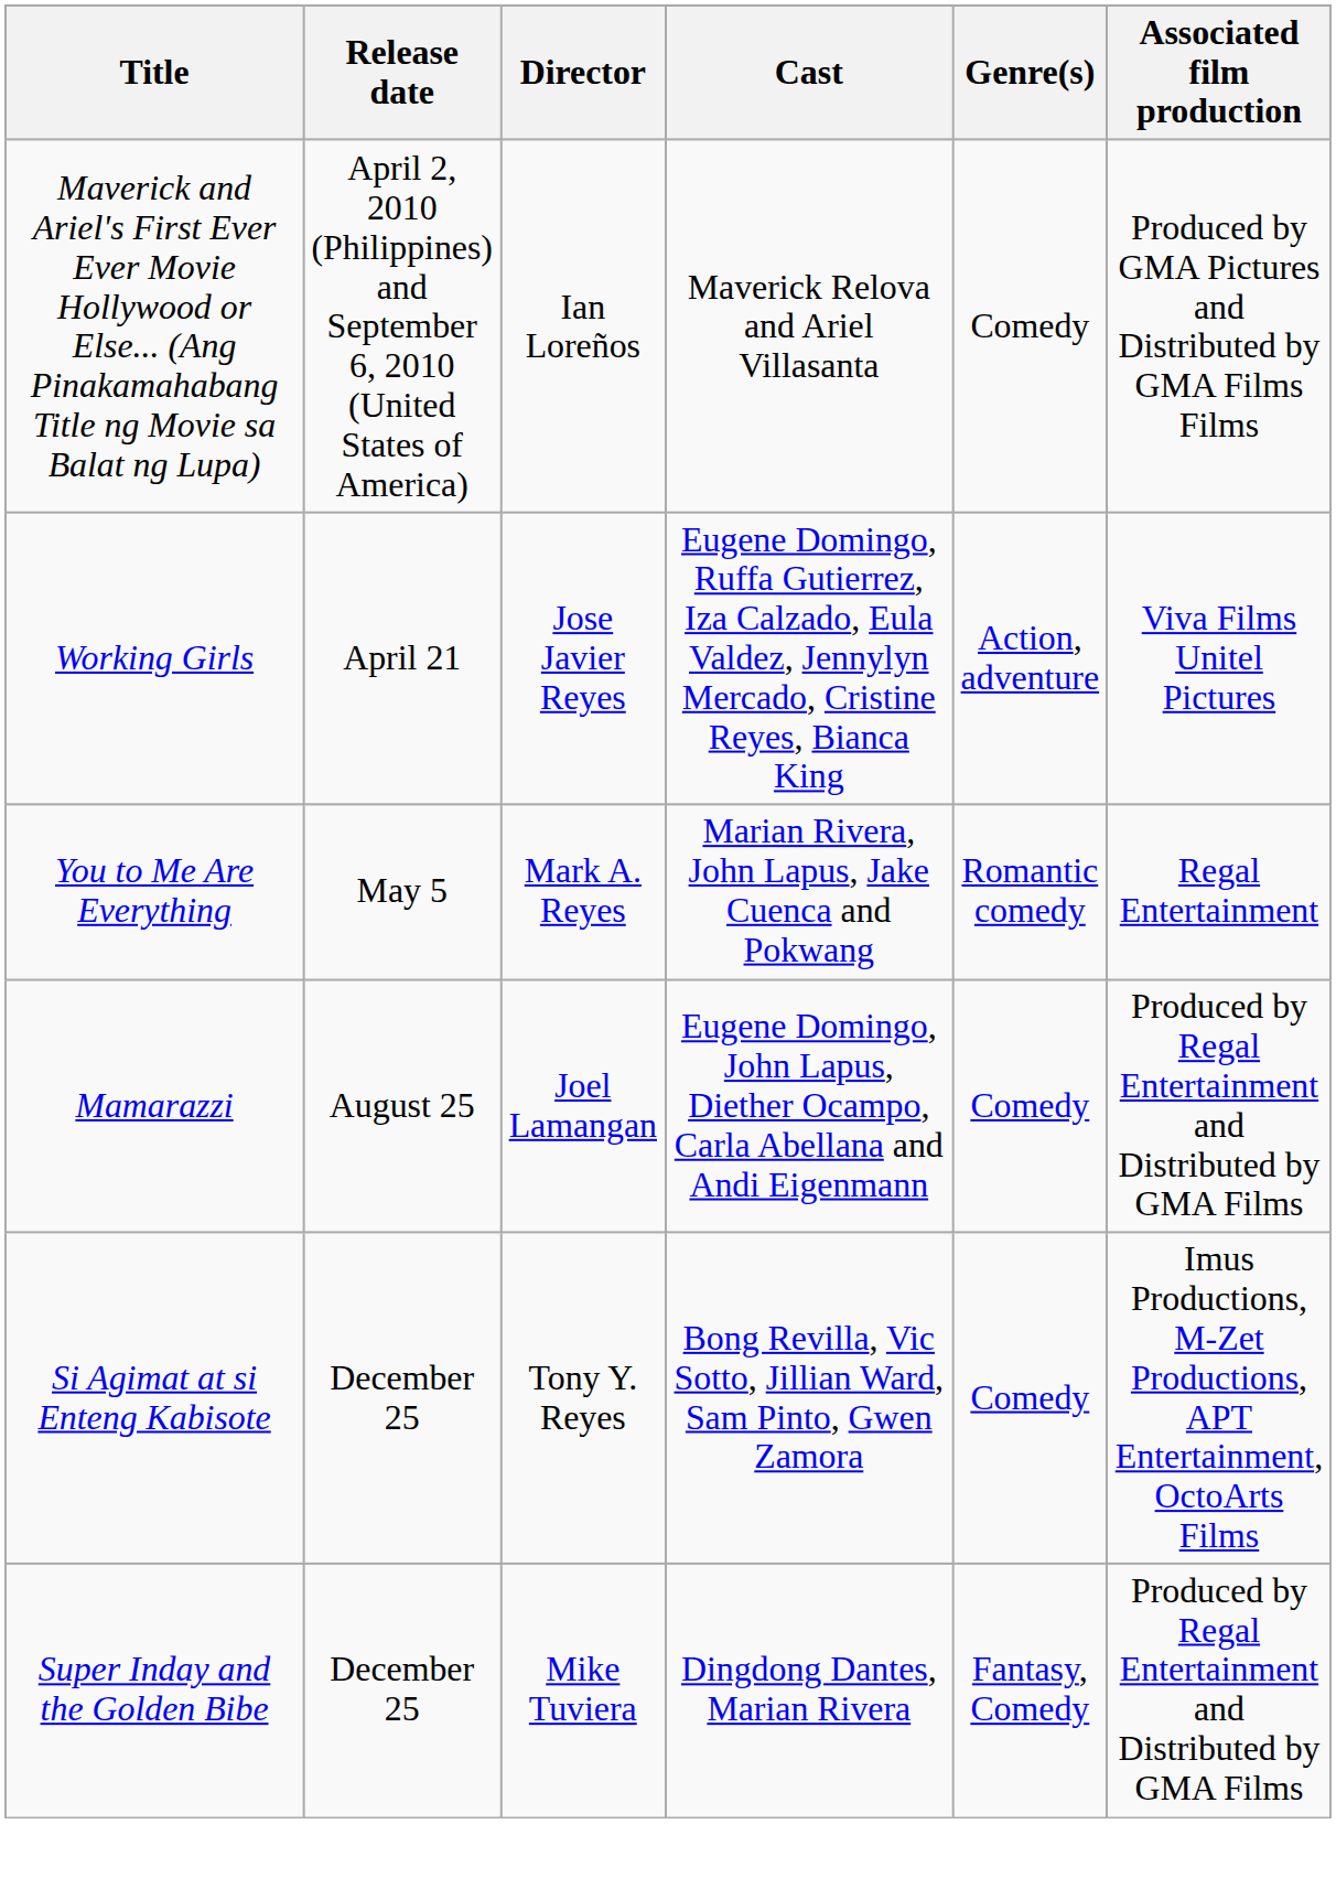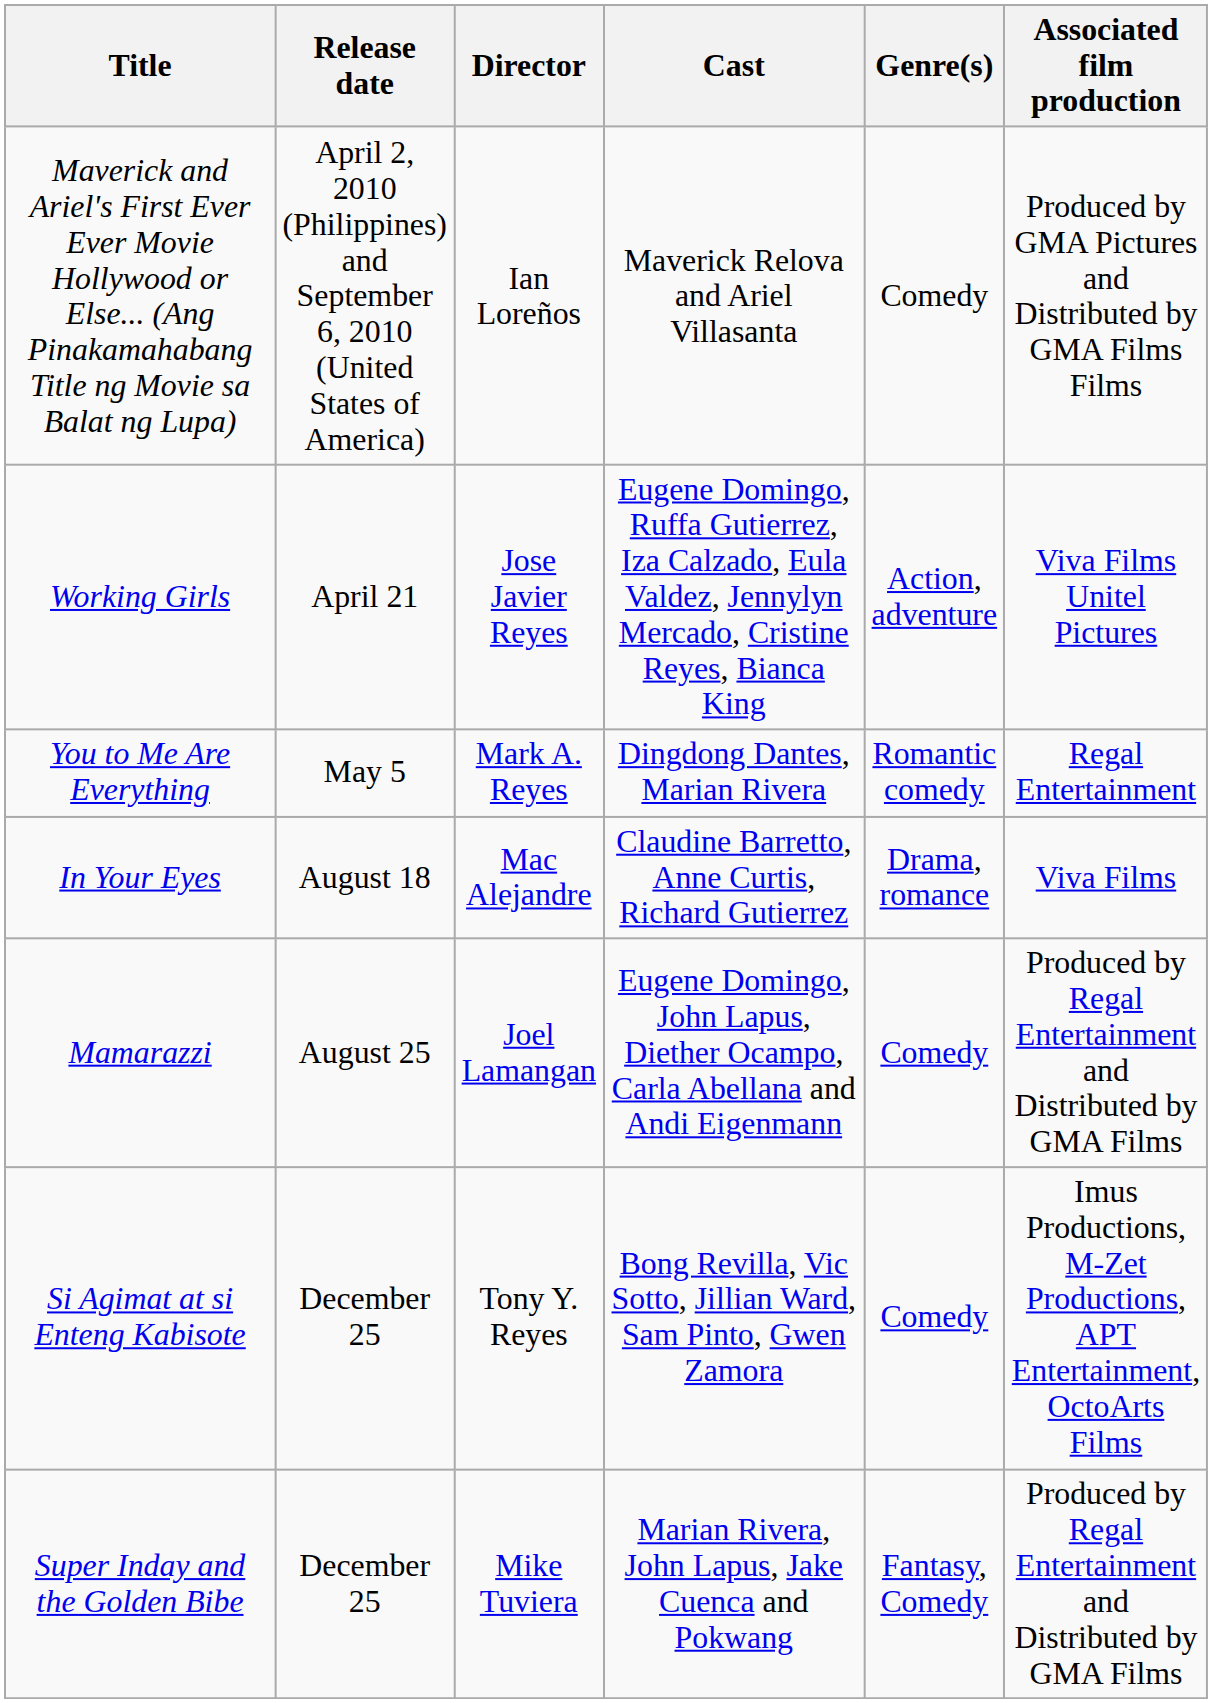You to Me Are Everything | Cast: Marian Rivera, John Lapus, Jake Cuenca and Pokwang -> Dingdong Dantes, Marian Rivera
+ row: In Your Eyes | August 18 | Mac Alejandre | Claudine Barretto, Anne Curtis, Richard Gutierrez | Drama, romance | Viva Films
Super Inday and the Golden Bibe | Cast: Dingdong Dantes, Marian Rivera -> Marian Rivera, John Lapus, Jake Cuenca and Pokwang
